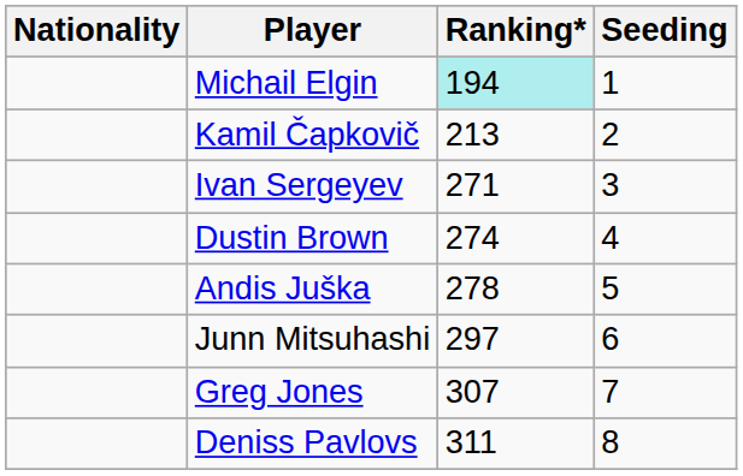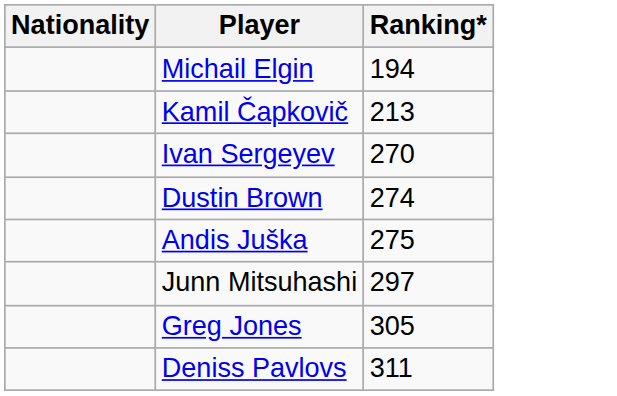- column: Seeding | 1 | 2 | 3 | 4 | 5 | 6 | 7 | 8
Michail Elgin | Ranking*: paleturquoise background -> no background
Ivan Sergeyev | Ranking*: 271 -> 270
Andis Juška | Ranking*: 278 -> 275
Greg Jones | Ranking*: 307 -> 305
